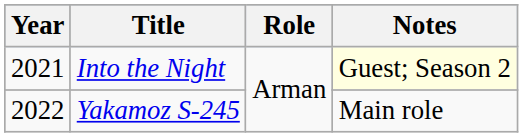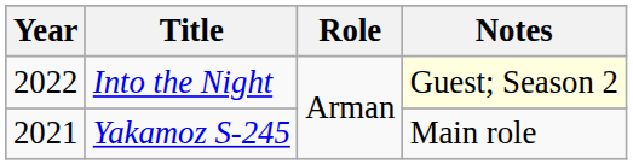Into the Night | Year: 2021 -> 2022
Yakamoz S-245 | Year: 2022 -> 2021
